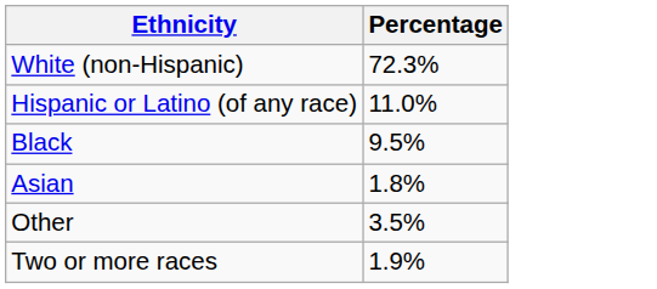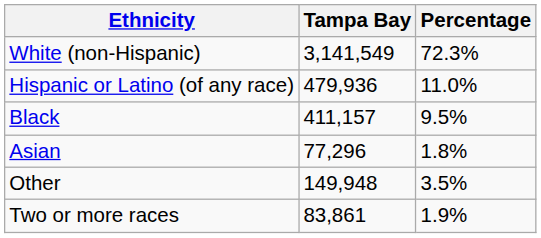+ column: Tampa Bay | 3,141,549 | 479,936 | 411,157 | 77,296 | 149,948 | 83,861
